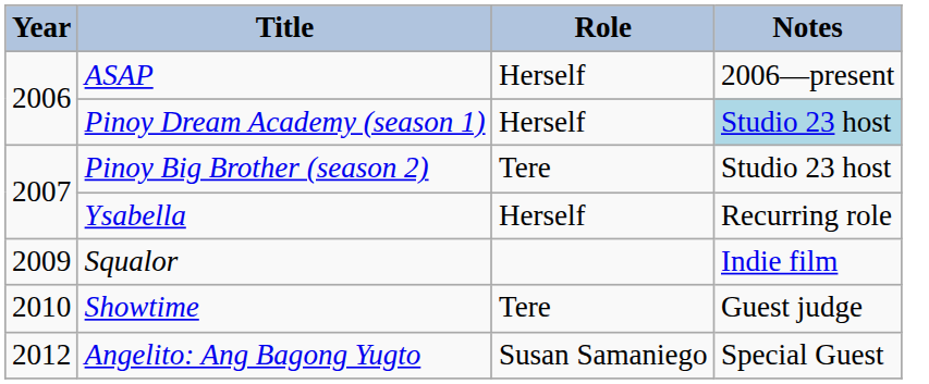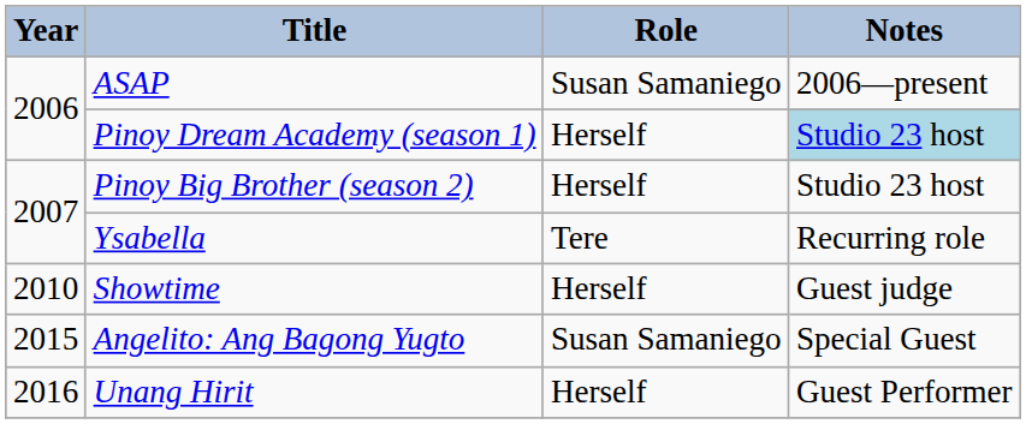ASAP | Role: Herself -> Susan Samaniego
Pinoy Big Brother (season 2) | Role: Tere -> Herself
Ysabella | Role: Herself -> Tere
- row: 2009 | Squalor | Indie film
Showtime | Role: Tere -> Herself
Angelito: Ang Bagong Yugto | Year: 2012 -> 2015
+ row: 2016 | Unang Hirit | Herself | Guest Performer
